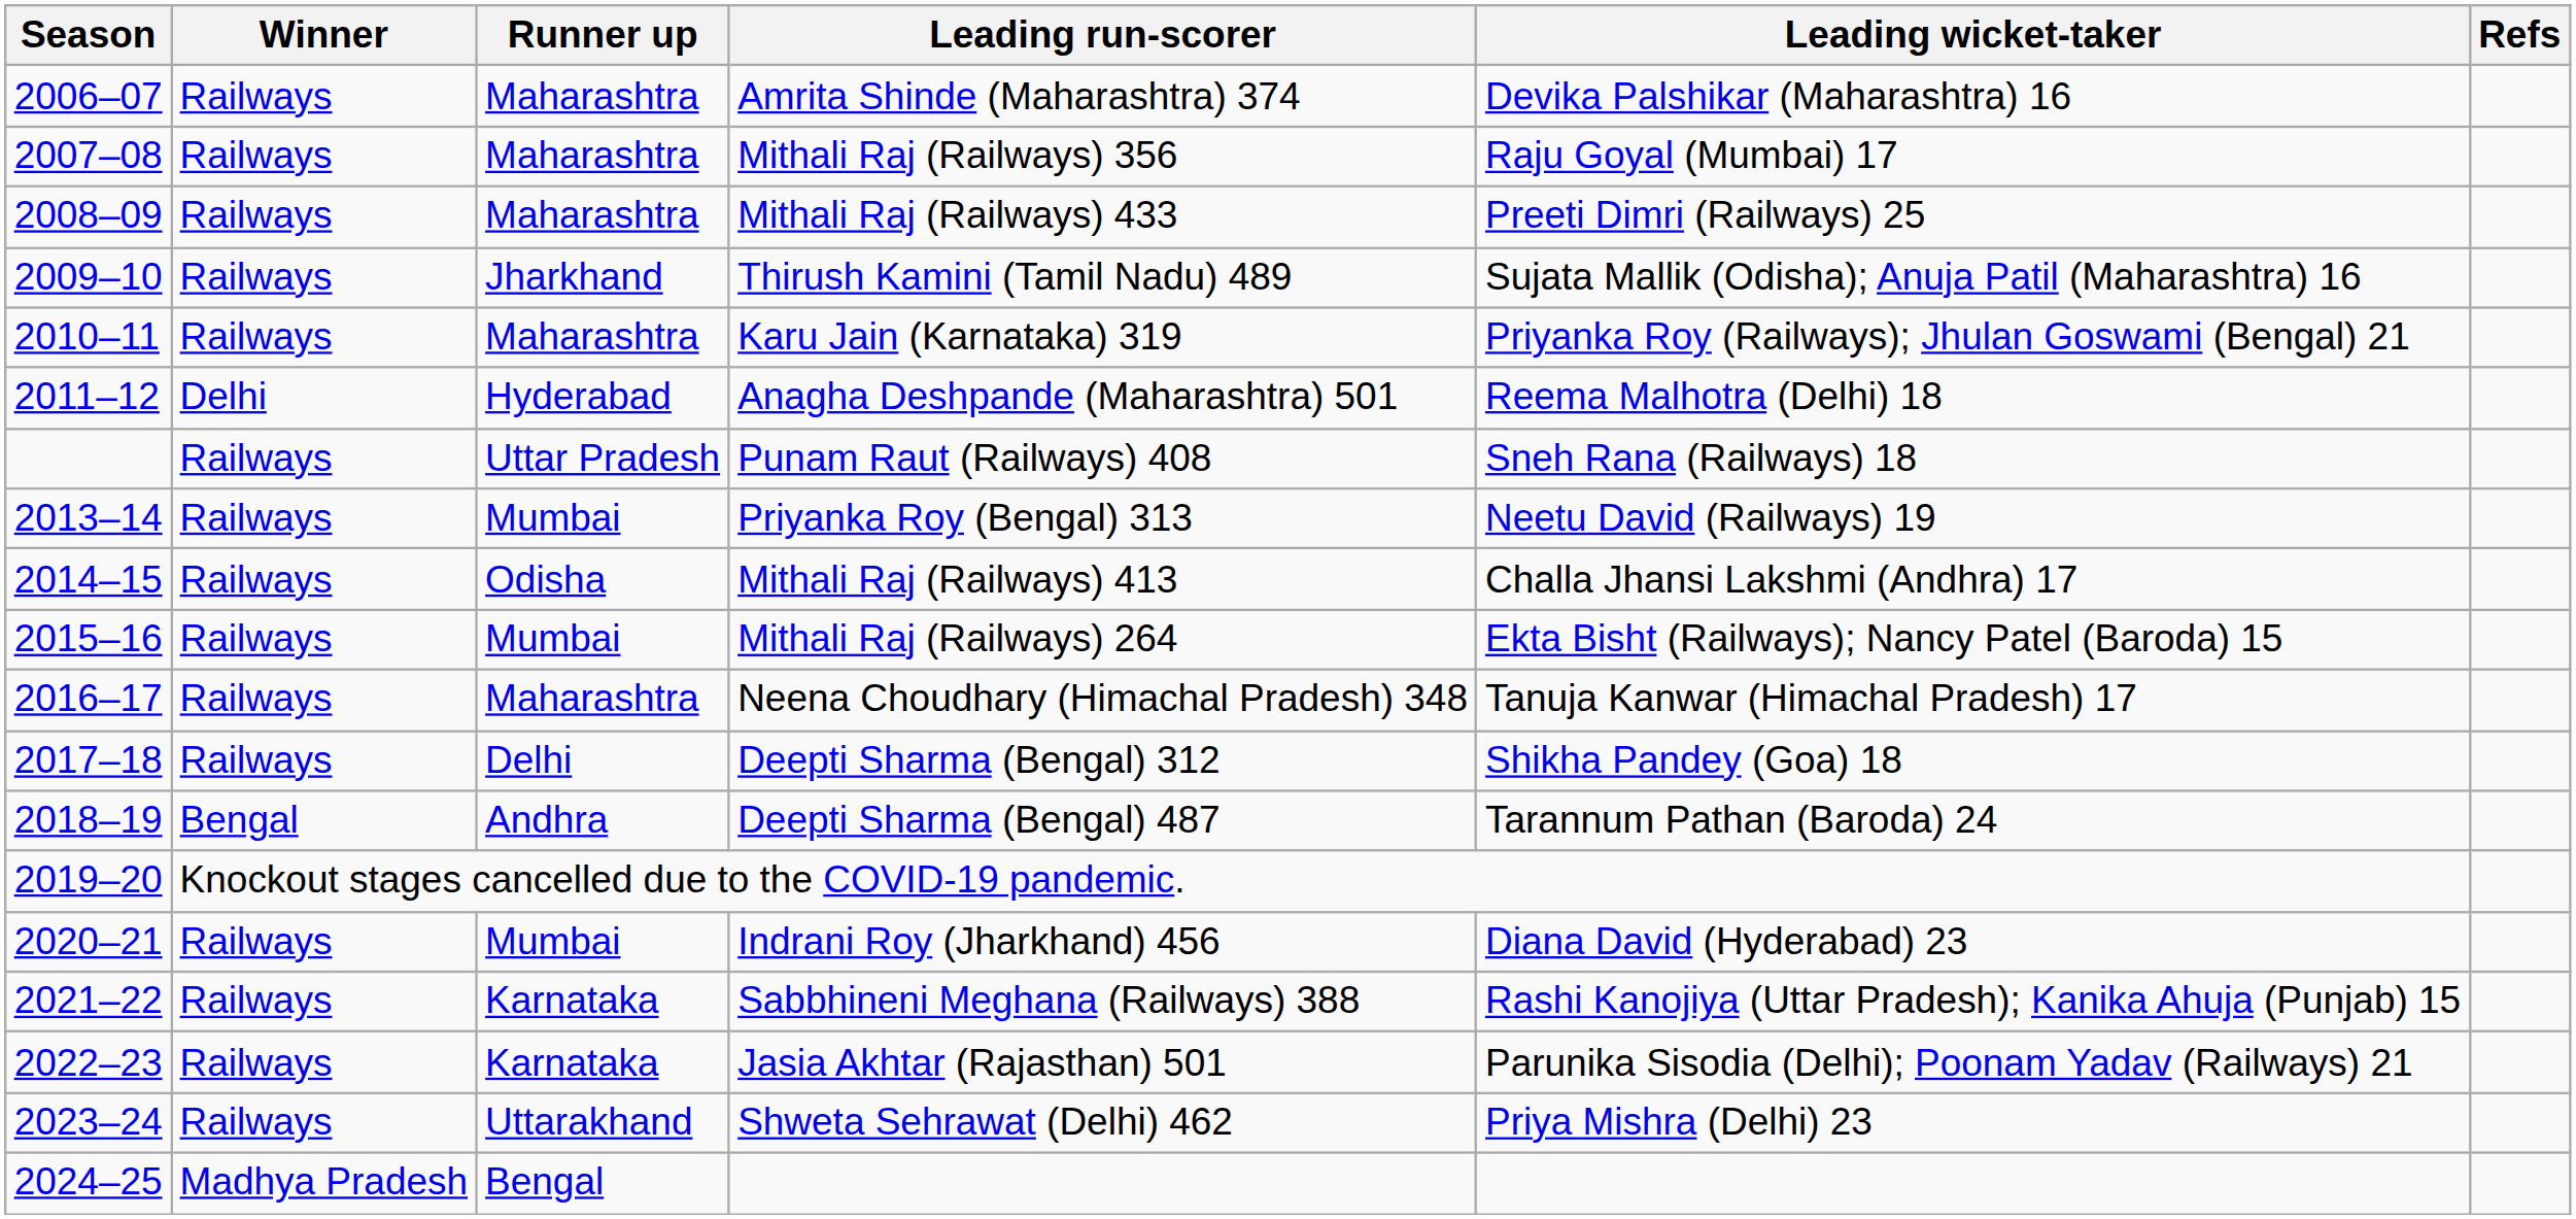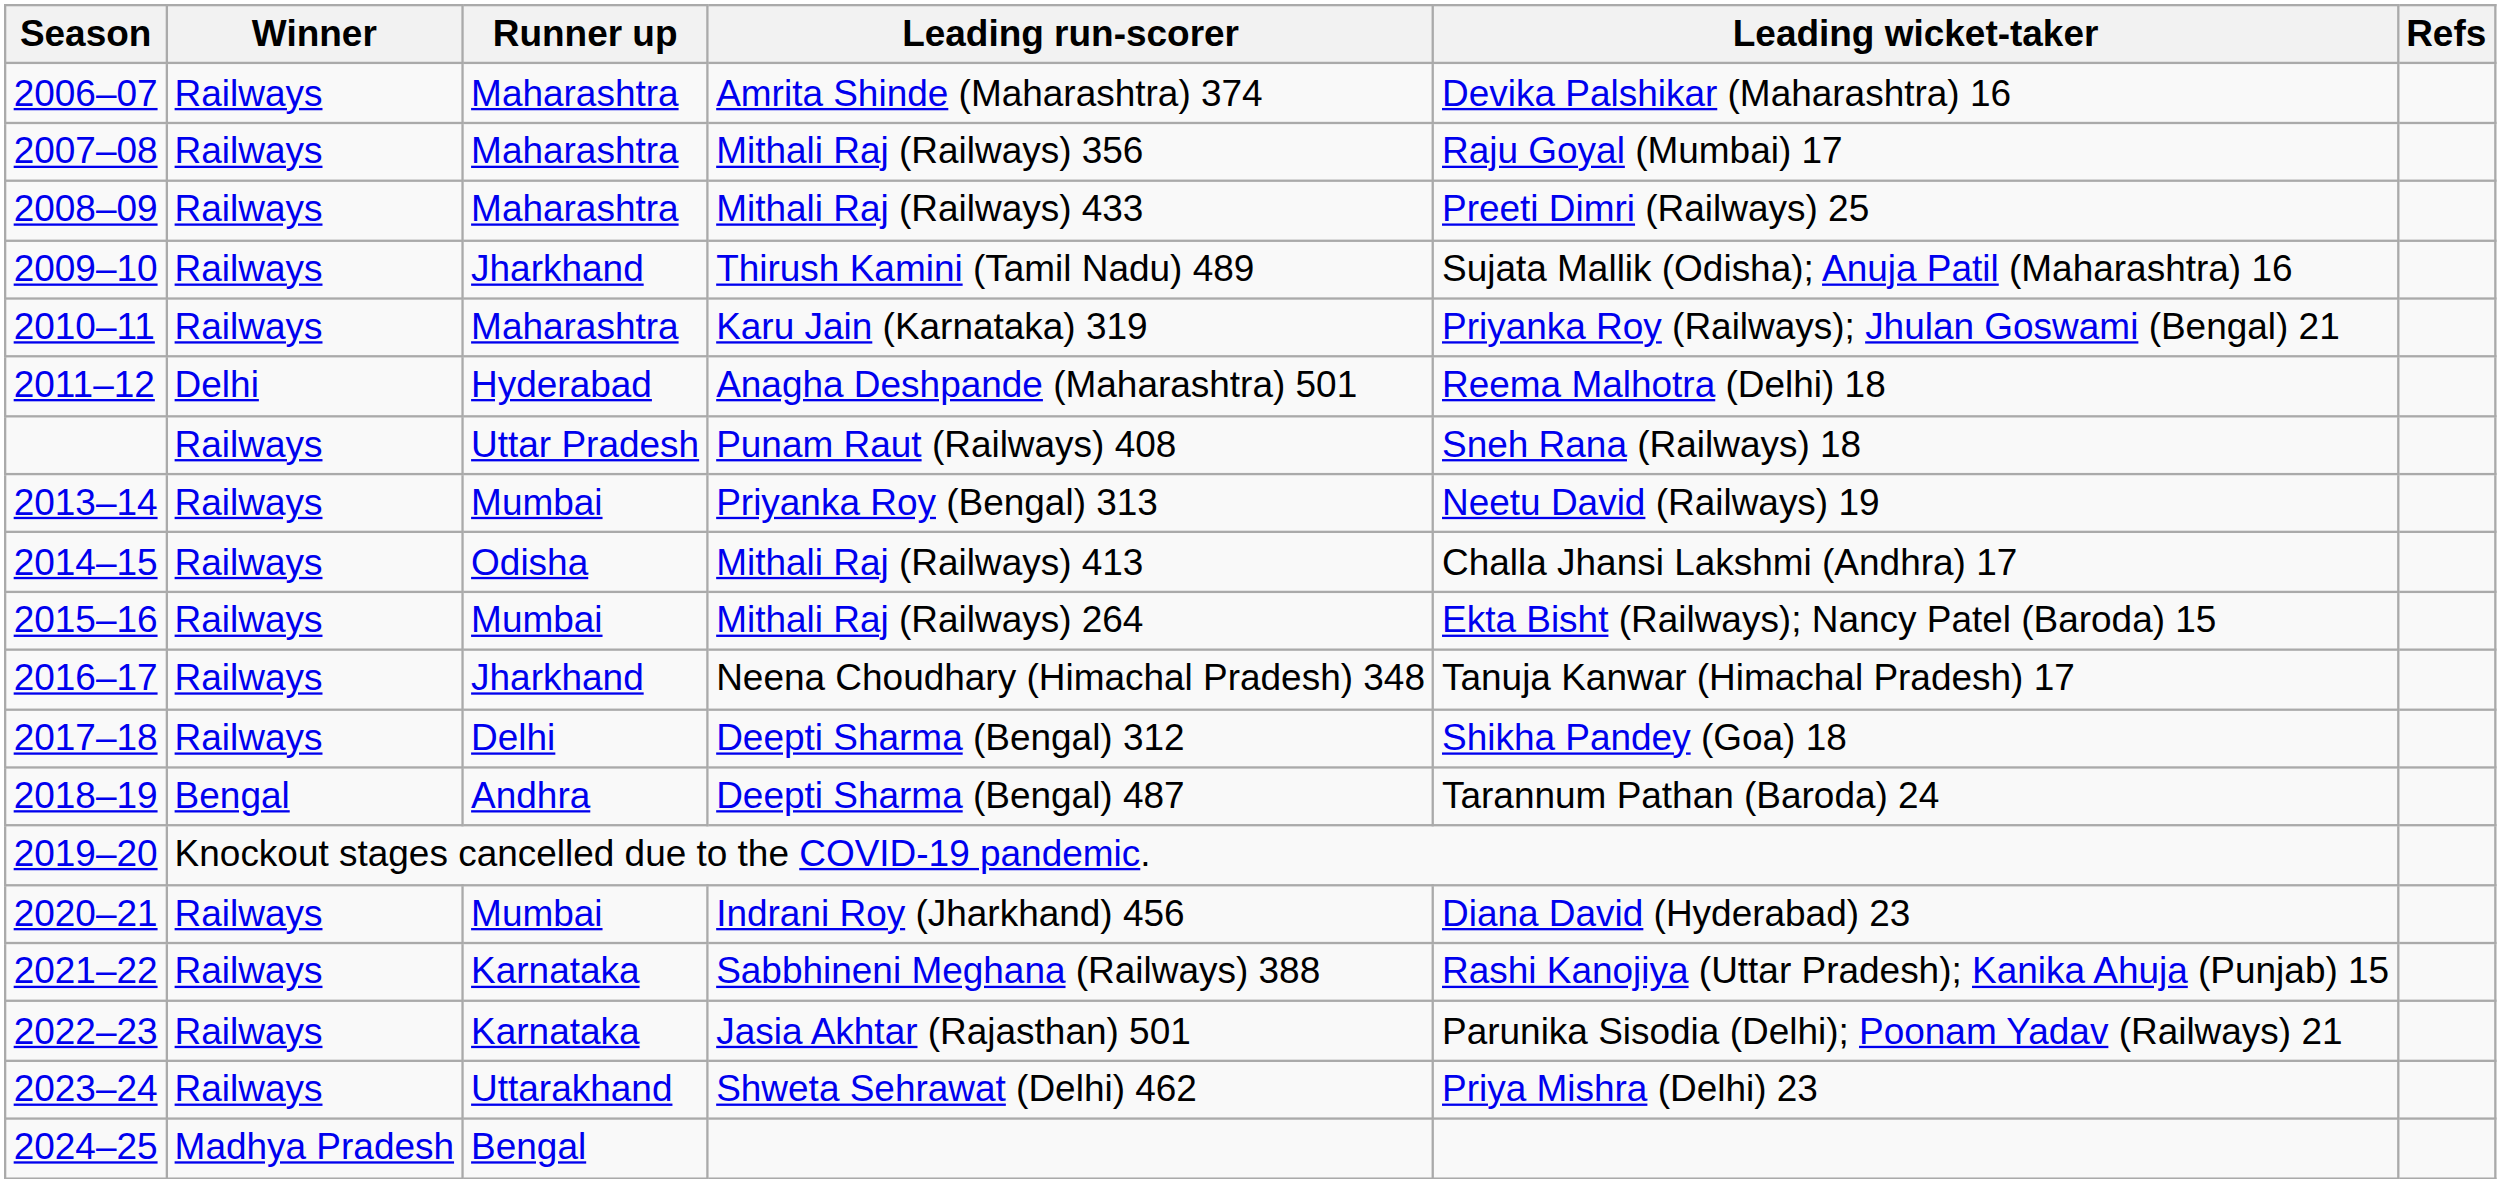Neena Choudhary (Himachal Pradesh) 348 | Runner up: Maharashtra -> Jharkhand
